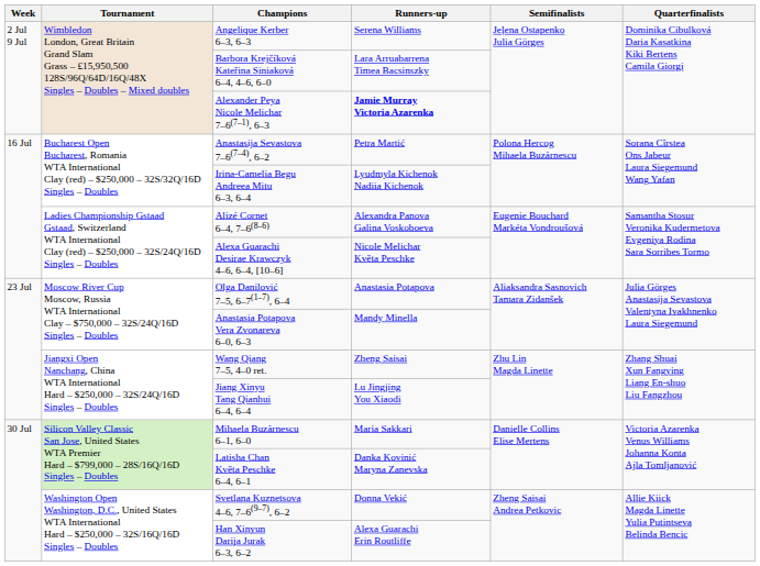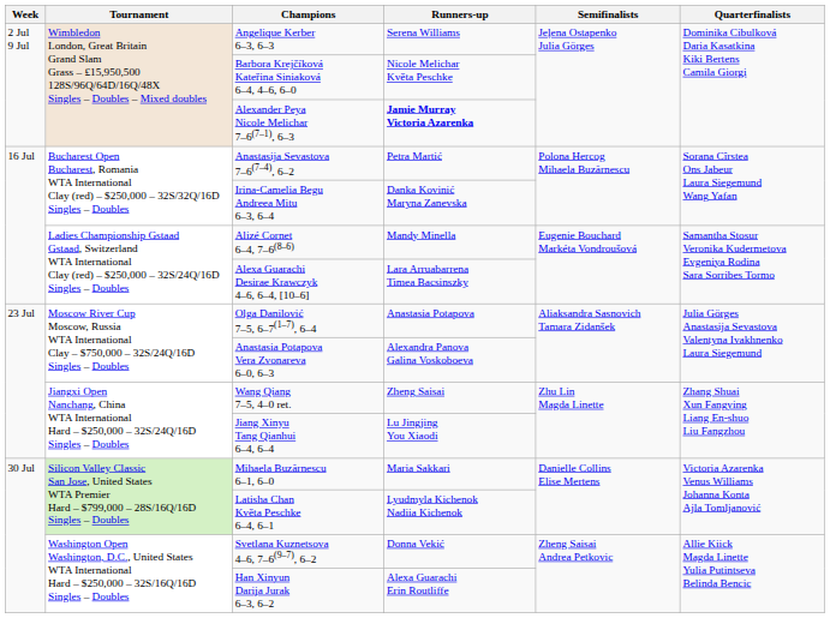Barbora Krejčíková Kateřina Siniaková 6–4, 4–6, 6–0 | Runners-up: Lara Arruabarrena Timea Bacsinszky -> Nicole Melichar Květa Peschke
Irina-Camelia Begu Andreea Mitu 6–3, 6–4 | Runners-up: Lyudmyla Kichenok Nadiia Kichenok -> Danka Kovinić Maryna Zanevska
Alizé Cornet 6–4, 7–6(8–6) | Runners-up: Alexandra Panova Galina Voskoboeva -> Mandy Minella
Alexa Guarachi Desirae Krawczyk 4–6, 6–4, [10–6] | Runners-up: Nicole Melichar Květa Peschke -> Lara Arruabarrena Timea Bacsinszky
Anastasia Potapova Vera Zvonareva 6–0, 6–3 | Runners-up: Mandy Minella -> Alexandra Panova Galina Voskoboeva
Latisha Chan Květa Peschke 6–4, 6–1 | Runners-up: Danka Kovinić Maryna Zanevska -> Lyudmyla Kichenok Nadiia Kichenok
